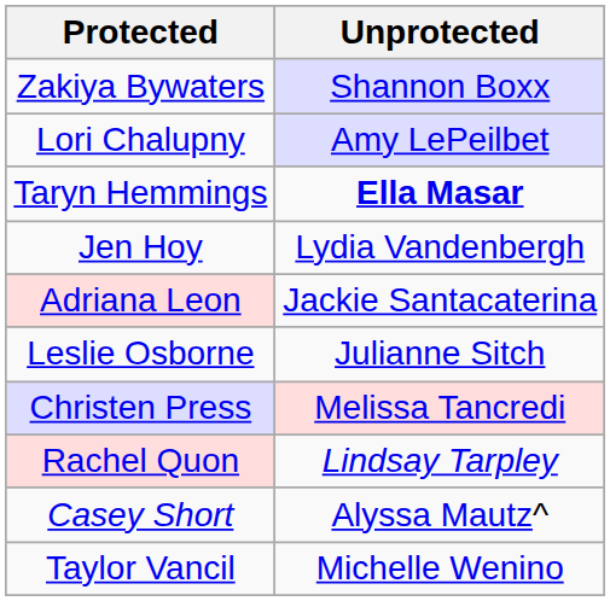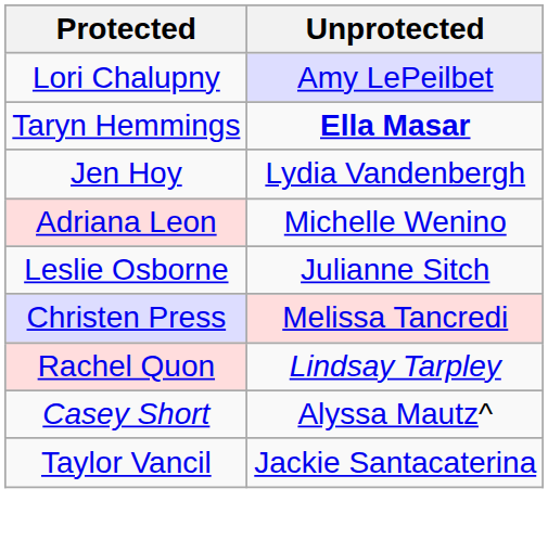- row: Zakiya Bywaters | Shannon Boxx
Adriana Leon | Unprotected: Jackie Santacaterina -> Michelle Wenino
Taylor Vancil | Unprotected: Michelle Wenino -> Jackie Santacaterina
